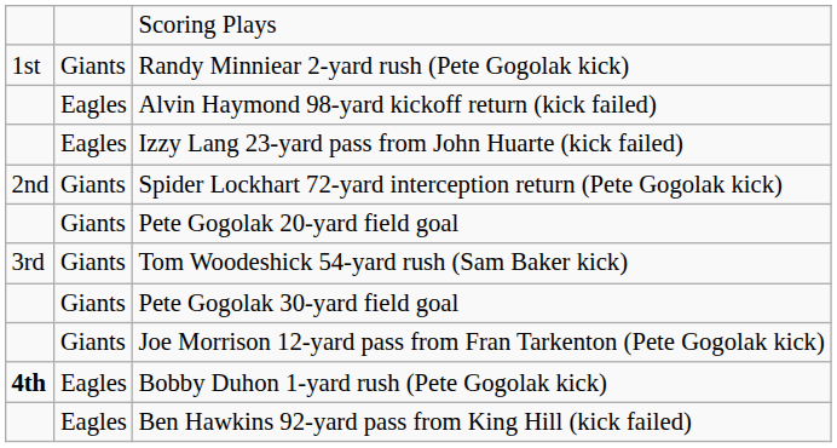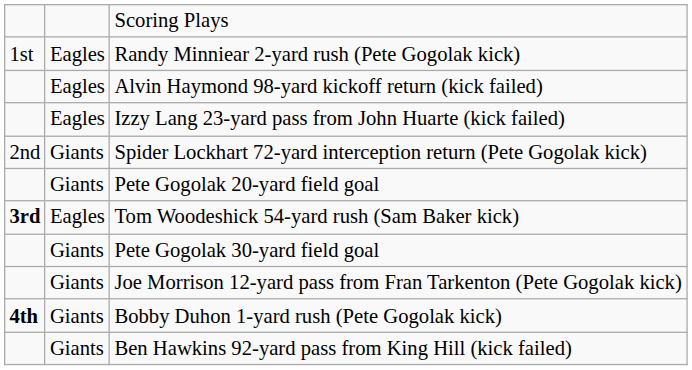Randy Minniear 2-yard rush (Pete Gogolak kick) | column 2: Giants -> Eagles
Tom Woodeshick 54-yard rush (Sam Baker kick) | column 1: normal -> bold
Tom Woodeshick 54-yard rush (Sam Baker kick) | column 2: Giants -> Eagles
Bobby Duhon 1-yard rush (Pete Gogolak kick) | column 2: Eagles -> Giants
Ben Hawkins 92-yard pass from King Hill (kick failed) | column 2: Eagles -> Giants
